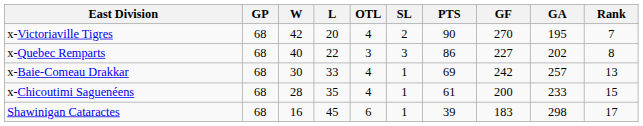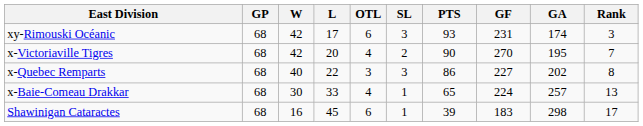+ row: xy-Rimouski Océanic | 68 | 42 | 17 | 6 | 3 | 93 | 231 | 174 | 3
x-Baie-Comeau Drakkar | PTS: 69 -> 65
x-Baie-Comeau Drakkar | GF: 242 -> 224
- row: x-Chicoutimi Saguenéens | 68 | 28 | 35 | 4 | 1 | 61 | 200 | 233 | 15
